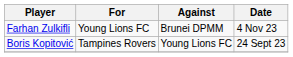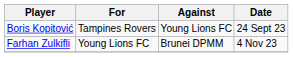rows swapped: Boris Kopitović <-> Farhan Zulkifli
